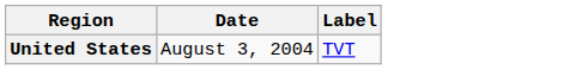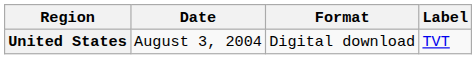+ column: Format | Digital download
